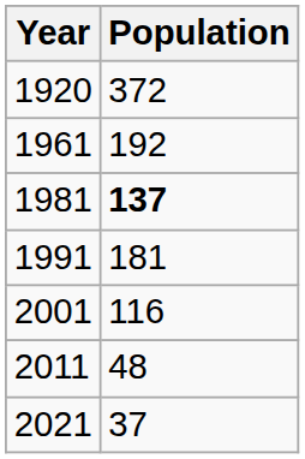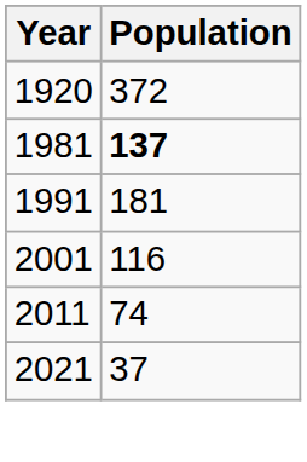- row: 1961 | 192
2011 | Population: 48 -> 74
